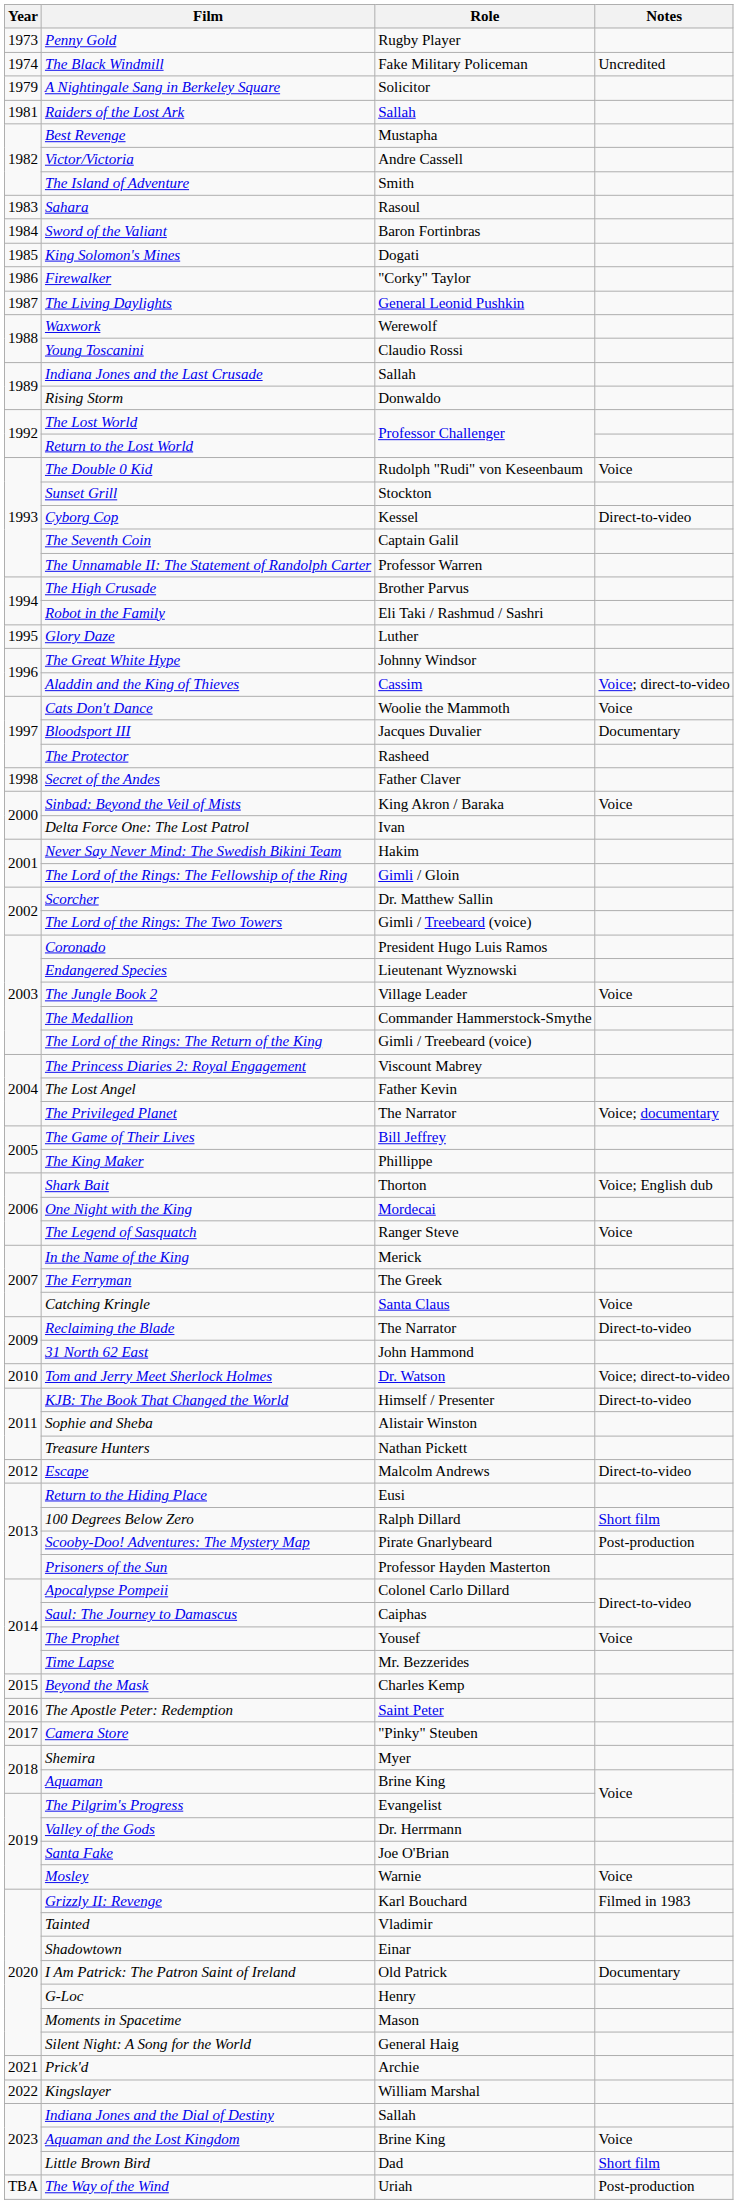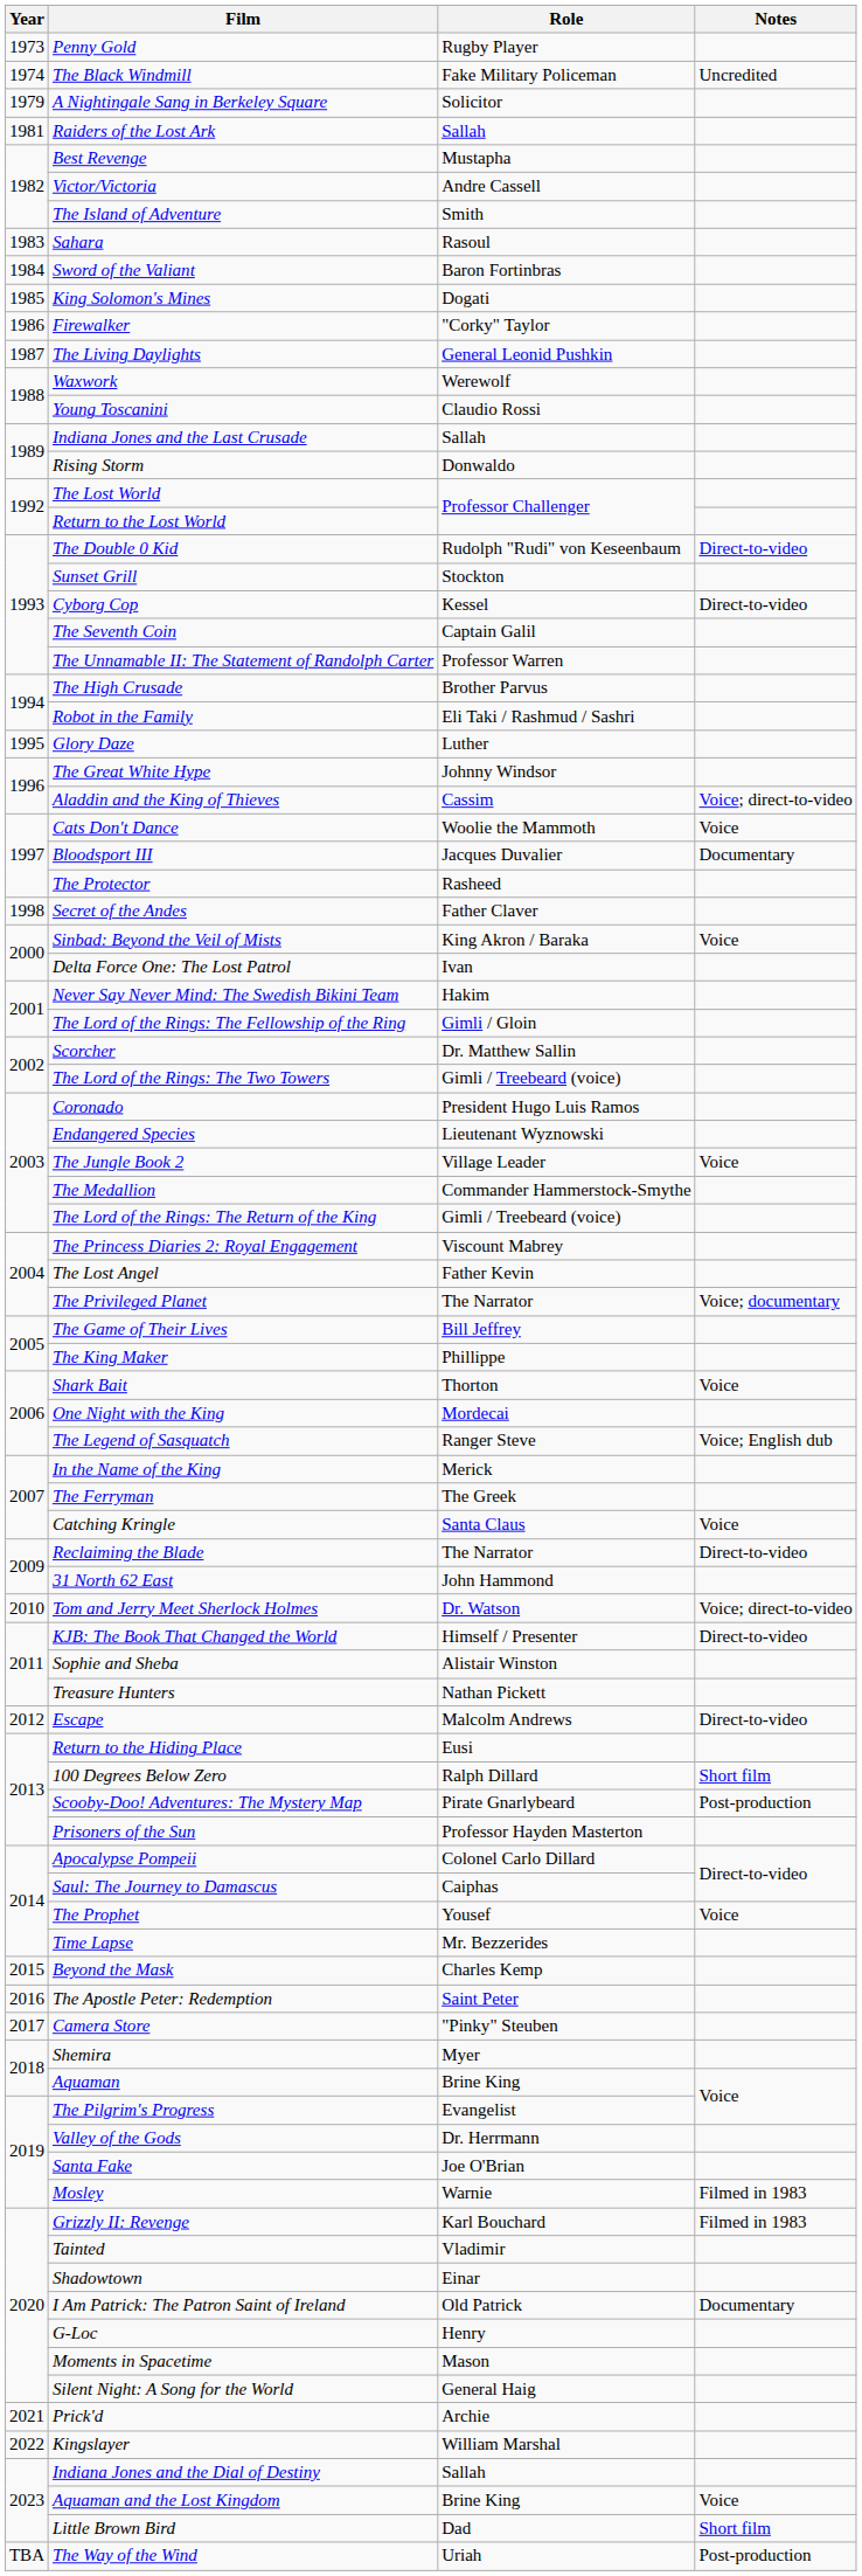The Double 0 Kid | Notes: Voice -> Direct-to-video
Shark Bait | Notes: Voice; English dub -> Voice
The Legend of Sasquatch | Notes: Voice -> Voice; English dub
Mosley | Notes: Voice -> Filmed in 1983
